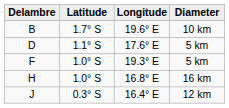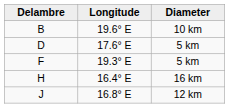- column: Latitude | 1.7° S | 1.1° S | 1.0° S | 1.0° S | 0.3° S
H | Longitude: 16.8° E -> 16.4° E
J | Longitude: 16.4° E -> 16.8° E
